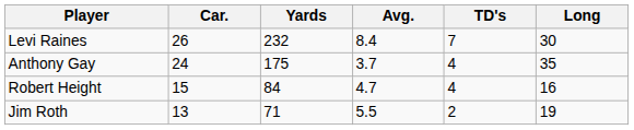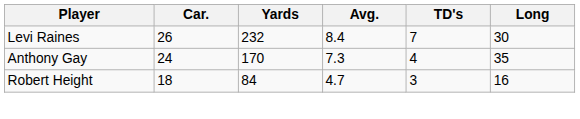Anthony Gay | Yards: 175 -> 170
Anthony Gay | Avg.: 3.7 -> 7.3
Robert Height | Car.: 15 -> 18
Robert Height | TD's: 4 -> 3
- row: Jim Roth | 13 | 71 | 5.5 | 2 | 19
